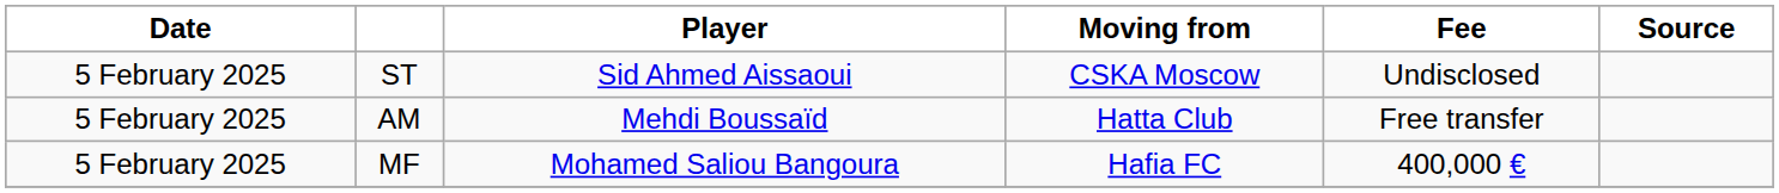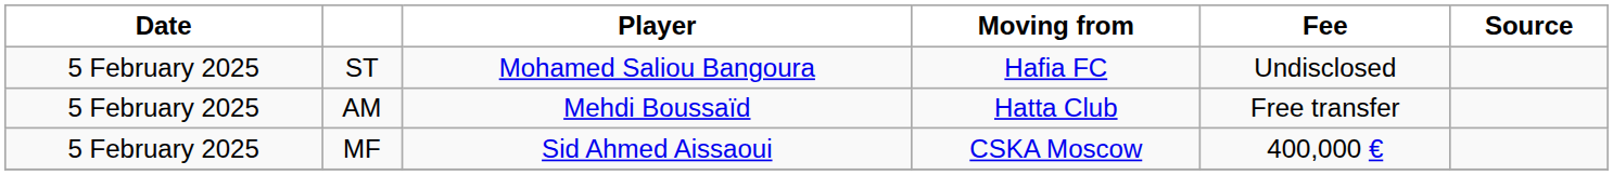ST | Player: Sid Ahmed Aissaoui -> Mohamed Saliou Bangoura
ST | Moving from: CSKA Moscow -> Hafia FC
MF | Player: Mohamed Saliou Bangoura -> Sid Ahmed Aissaoui
MF | Moving from: Hafia FC -> CSKA Moscow
